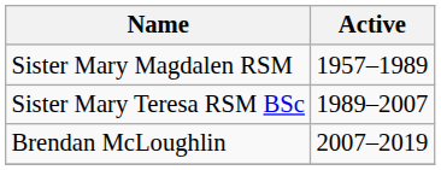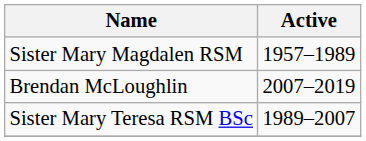rows swapped: Sister Mary Teresa RSM BSc <-> Brendan McLoughlin
